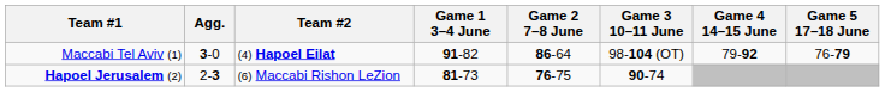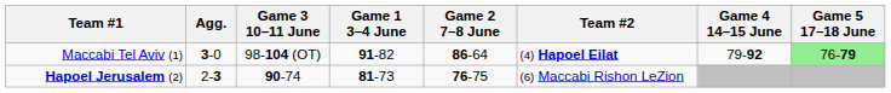columns swapped: Team #2 <-> Game 3 10–11 June
Maccabi Tel Aviv (1) | Game 5 17–18 June: no background -> lightgreen background
